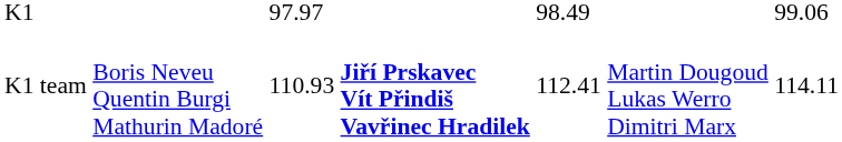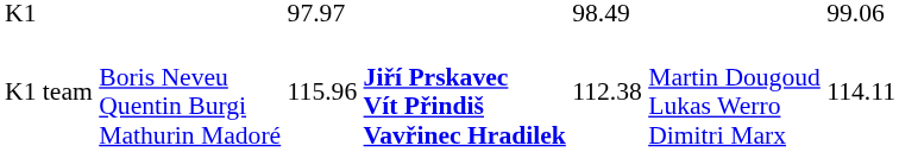K1 team | column 3: 110.93 -> 115.96
K1 team | column 5: 112.41 -> 112.38
